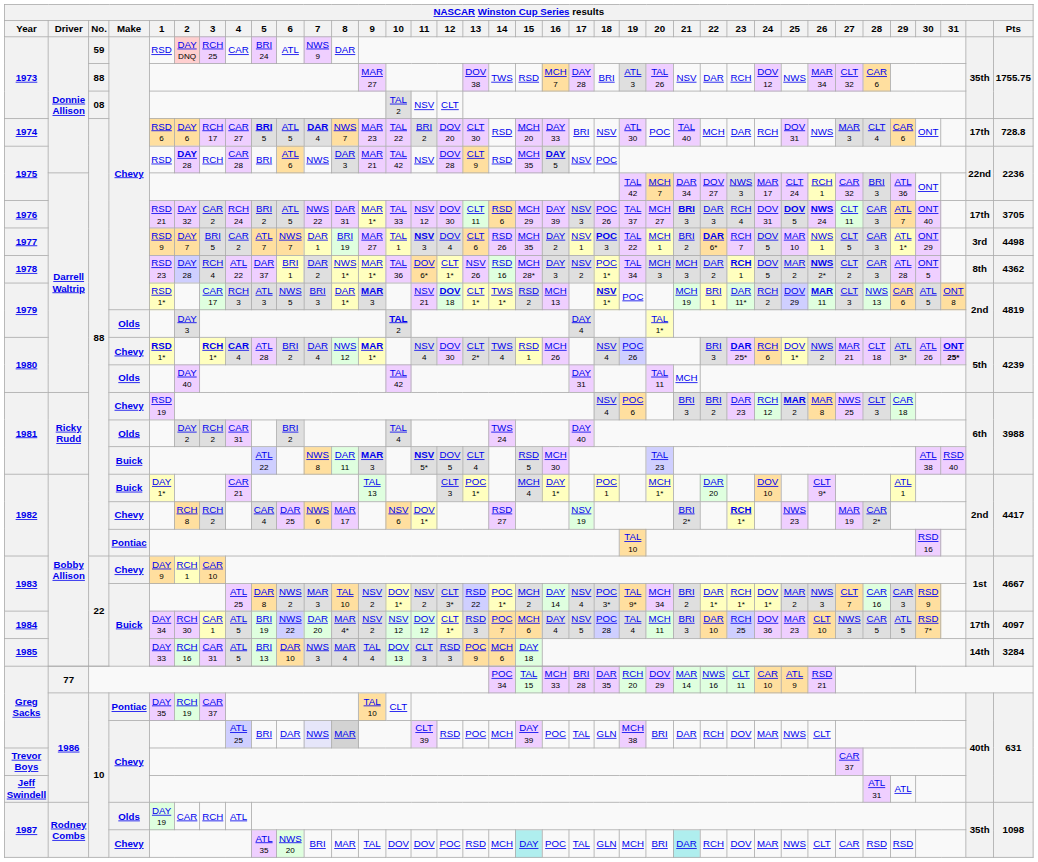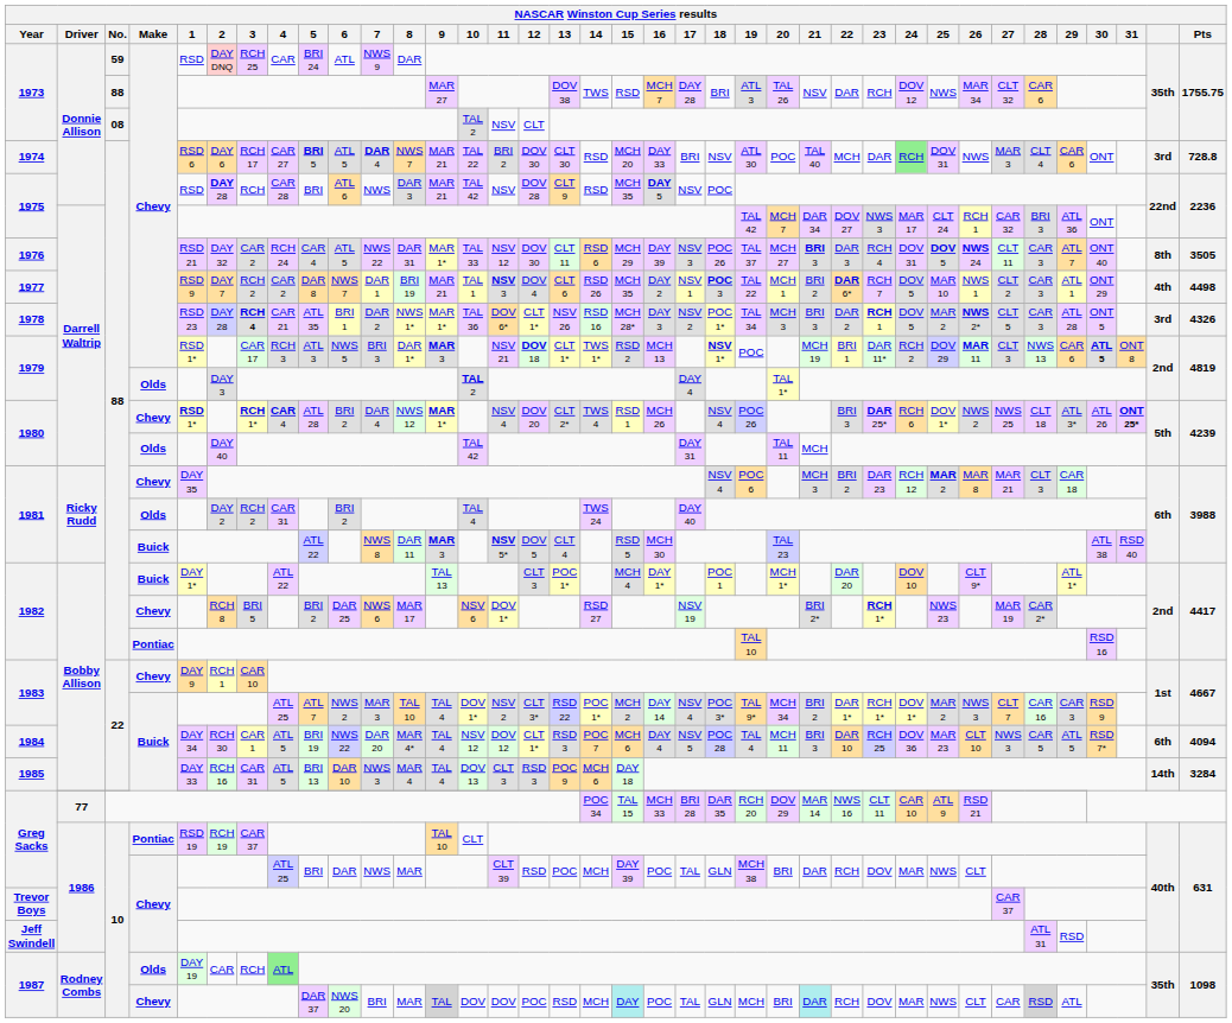1974 | 9: MAR 23 -> MAR 21
1974 | 12: DOV 20 -> DOV 30
1974 | 24: no background -> lightgreen background
1974 | column 36: 17th -> 3rd
1976 | 5: BRI 2 -> CAR 4
1976 | column 36: 17th -> 8th
1976 | Pts: 3705 -> 3505
1977 | 3: BRI 5 -> RCH 2
1977 | 5: ATL 7 -> DAR 8
1977 | 9: MAR 27 -> MAR 21
1977 | 27: CLT 5 -> CLT 2
1977 | 29: ATL 1* -> ATL 1
1977 | column 36: 3rd -> 4th
1978 | 3: normal -> bold
1978 | 4: ATL 22 -> CAR 21
1978 | 5: DAR 37 -> ATL 35
1978 | 21: MCH 3 -> BRI 3
1978 | 27: CLT 2 -> CLT 5
1978 | column 36: 8th -> 3rd
1978 | Pts: 4362 -> 4326
1979 / Chevy | 30: normal -> bold
1980 / Chevy | 12: DOV 30 -> DOV 20
1980 / Chevy | 27: MAR 21 -> NWS 25
1981 / Chevy | 1: RSD 19 -> DAY 35
1981 / Chevy | 21: BRI 3 -> MCH 3
1981 / Chevy | 27: NWS 25 -> MAR 21
1982 / Buick | 4: CAR 21 -> ATL 22
1982 / Buick | 29: ATL 1 -> ATL 1*
1982 / Chevy | 3: RCH 2 -> BRI 5
1982 / Chevy | 5: CAR 4 -> BRI 2
1983 / Buick | 5: DAR 8 -> ATL 7
1983 / Buick | 9: NSV 2 -> TAL 4
1984 | 9: NSV 2 -> TAL 4
1984 | column 36: 17th -> 6th
1984 | Pts: 4097 -> 4094
Greg Sacks / Pontiac | 1: DAY 35 -> RSD 19
Greg Sacks / Chevy | 7: lavender background -> no background
Greg Sacks / Chevy | 8: lightgrey background -> no background
Jeff Swindell | 29: ATL -> RSD
1987 / Olds | 4: no background -> lightgreen background
1987 / Chevy | 5: ATL 35 -> DAR 37
1987 / Chevy | 9: no background -> lightgrey background
1987 / Chevy | 28: no background -> lightgrey background
1987 / Chevy | 29: RSD -> ATL
